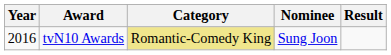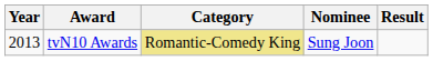tvN10 Awards | Year: 2016 -> 2013
